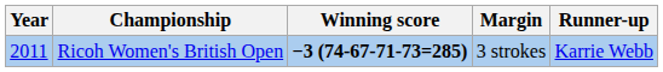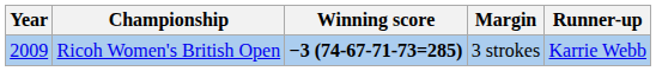Ricoh Women's British Open | Year: 2011 -> 2009
